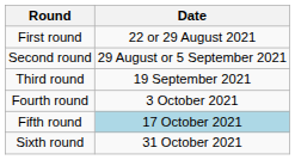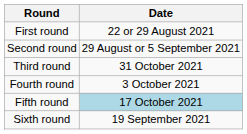Third round | Date: 19 September 2021 -> 31 October 2021
Sixth round | Date: 31 October 2021 -> 19 September 2021
